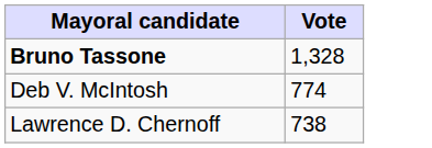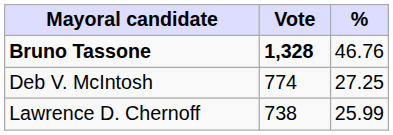+ column: % | 46.76 | 27.25 | 25.99
Bruno Tassone | Vote: normal -> bold
